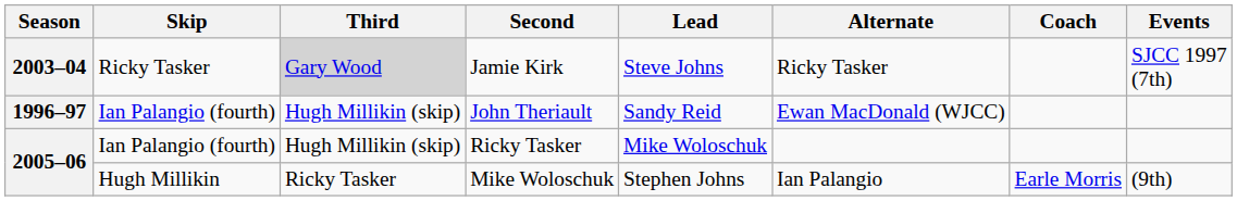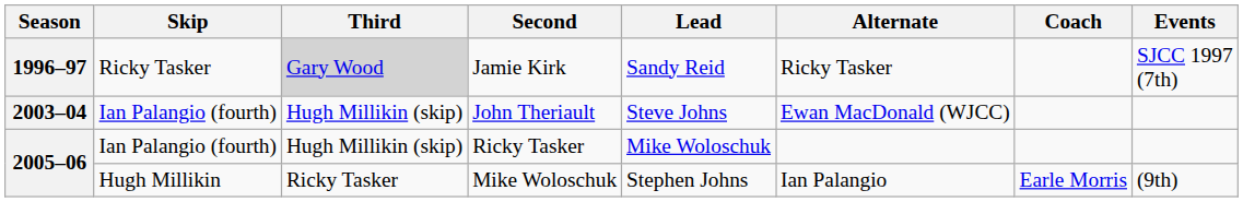Jamie Kirk | Season: 2003–04 -> 1996–97
Jamie Kirk | Lead: Steve Johns -> Sandy Reid
John Theriault | Season: 1996–97 -> 2003–04
John Theriault | Lead: Sandy Reid -> Steve Johns
